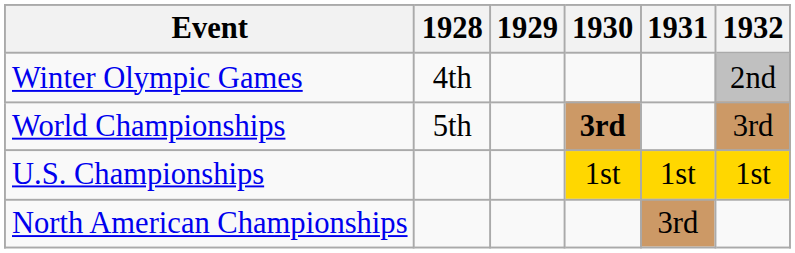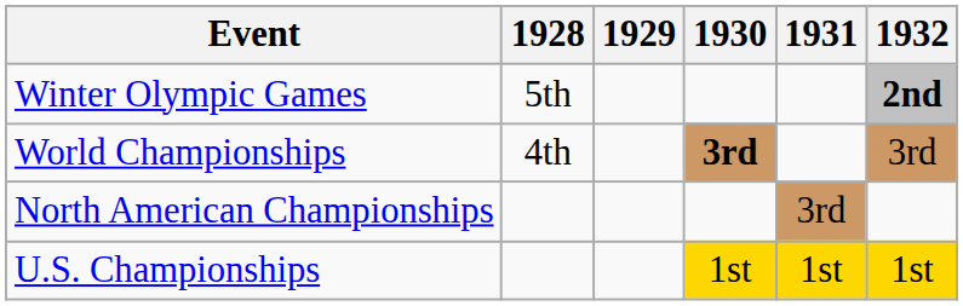Winter Olympic Games | 1928: 4th -> 5th
Winter Olympic Games | 1932: normal -> bold
World Championships | 1928: 5th -> 4th
rows swapped: North American Championships <-> U.S. Championships
